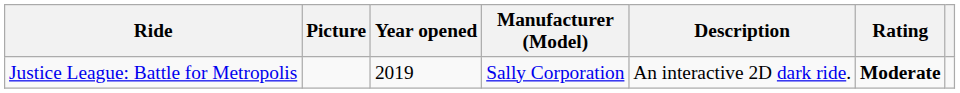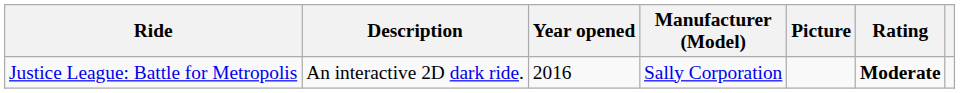columns swapped: Picture <-> Description
Justice League: Battle for Metropolis | Year opened: 2019 -> 2016
